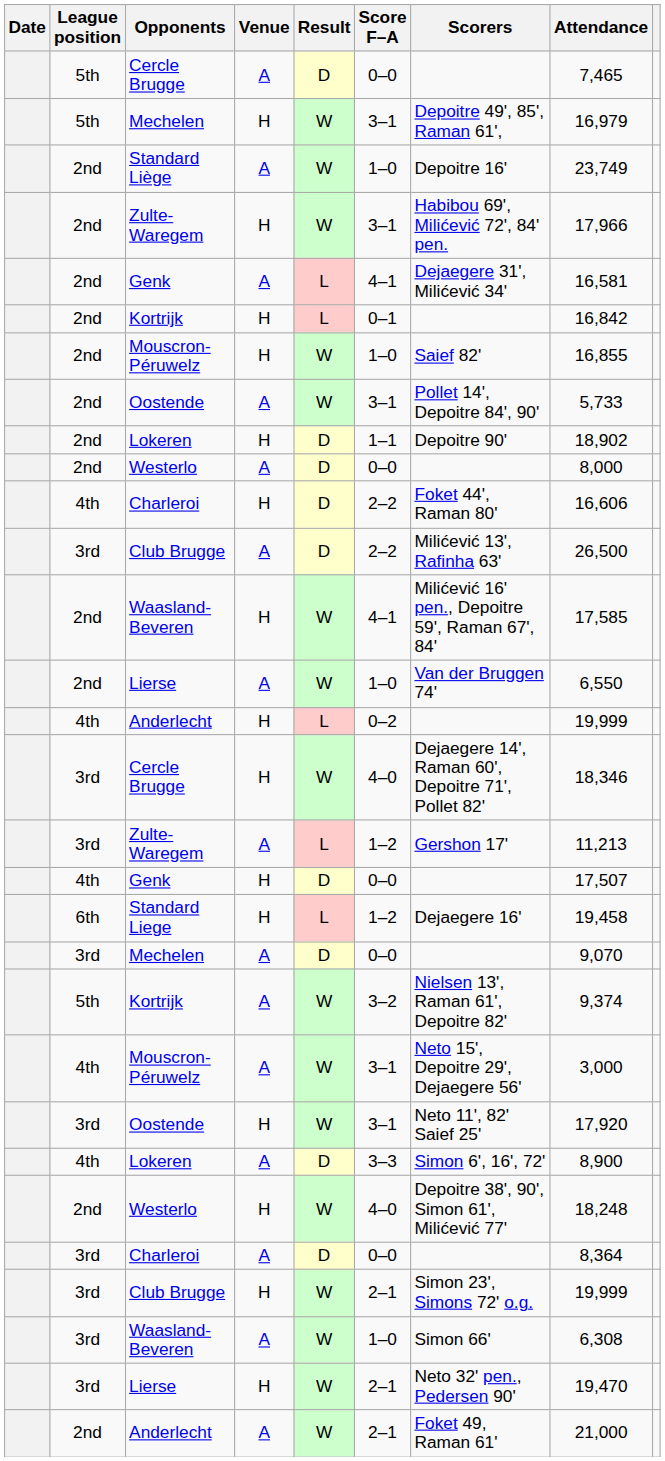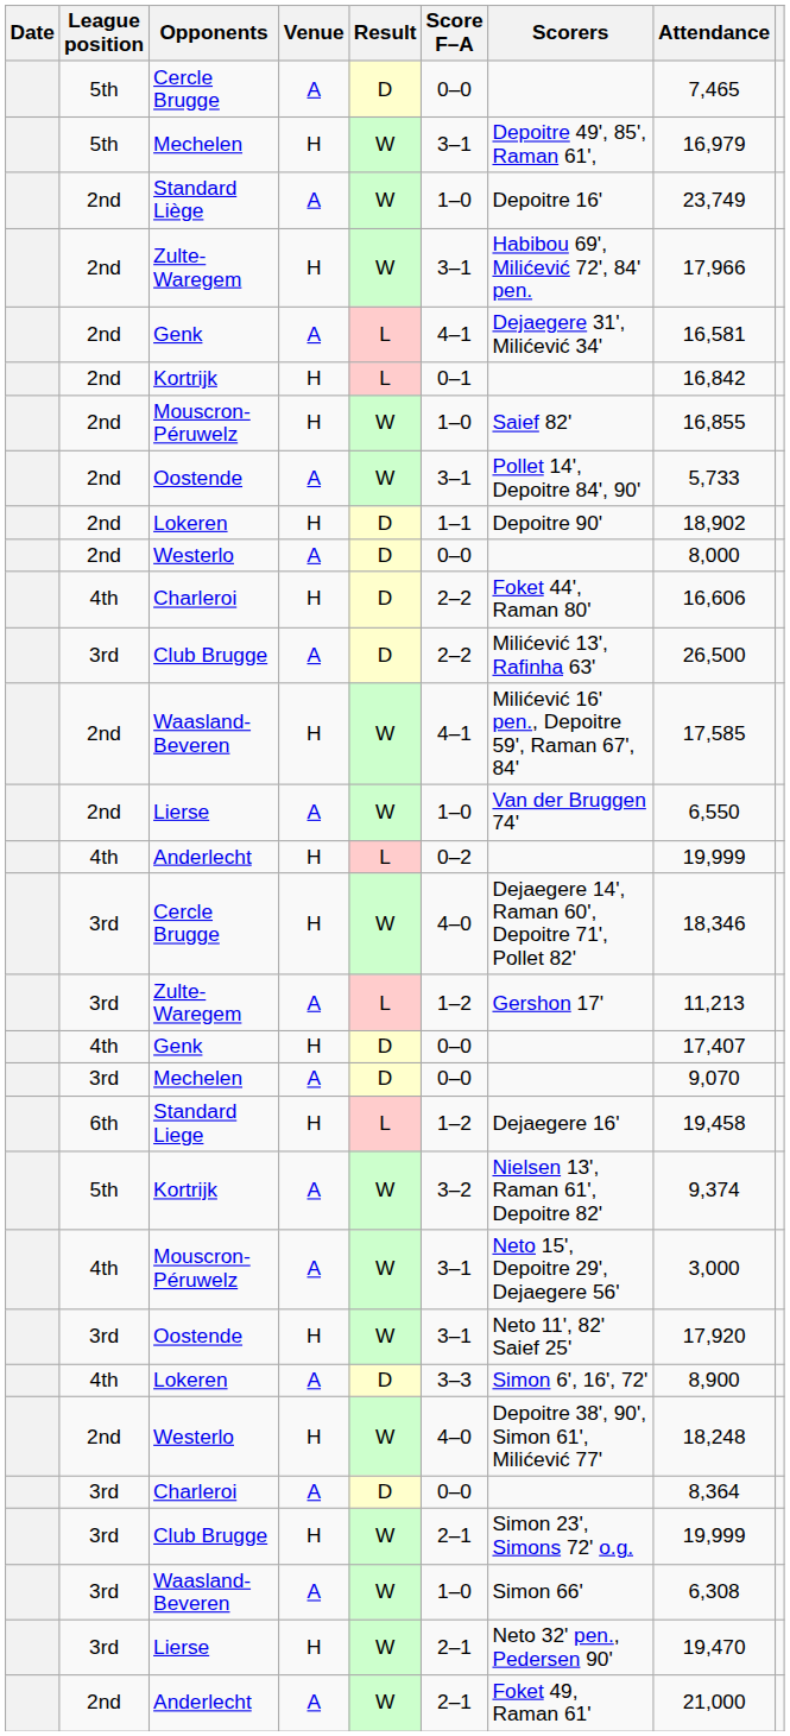Genk / H | Attendance: 17,507 -> 17,407
rows swapped: Mechelen / A <-> Standard Liege
